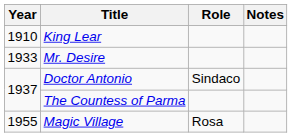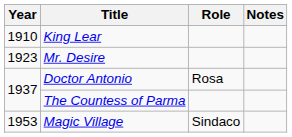Mr. Desire | Year: 1933 -> 1923
Doctor Antonio | Role: Sindaco -> Rosa
Magic Village | Year: 1955 -> 1953
Magic Village | Role: Rosa -> Sindaco
